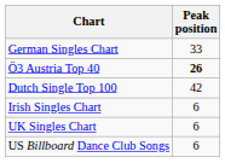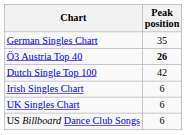German Singles Chart | Peak position: 33 -> 35
